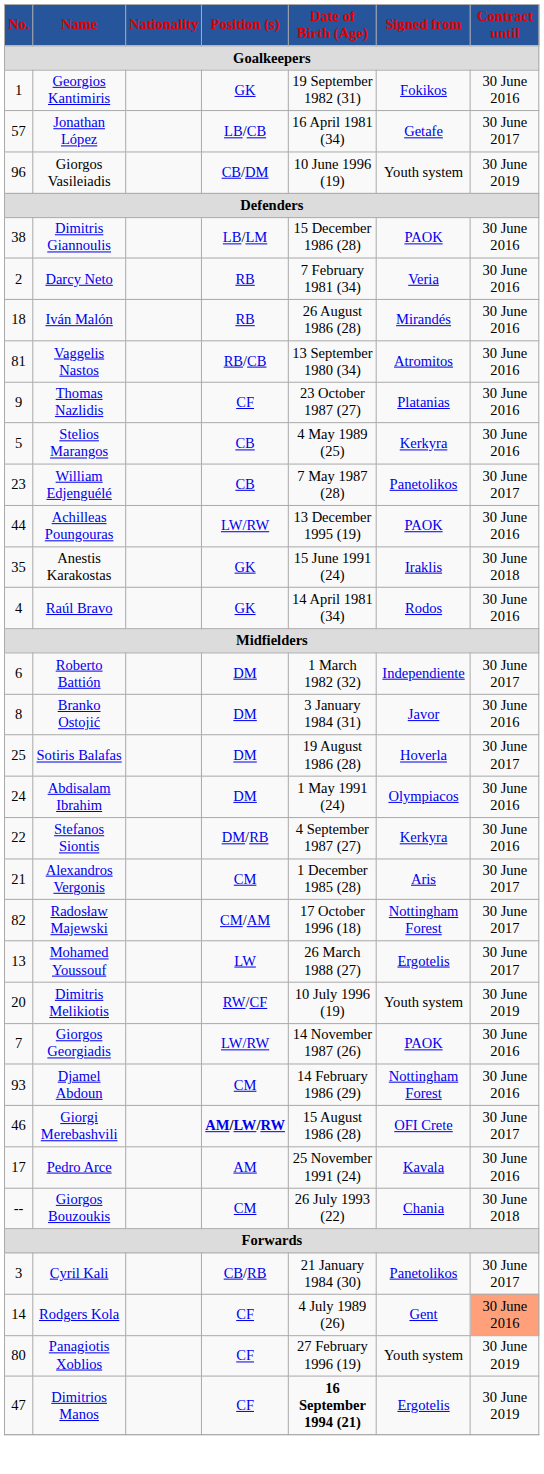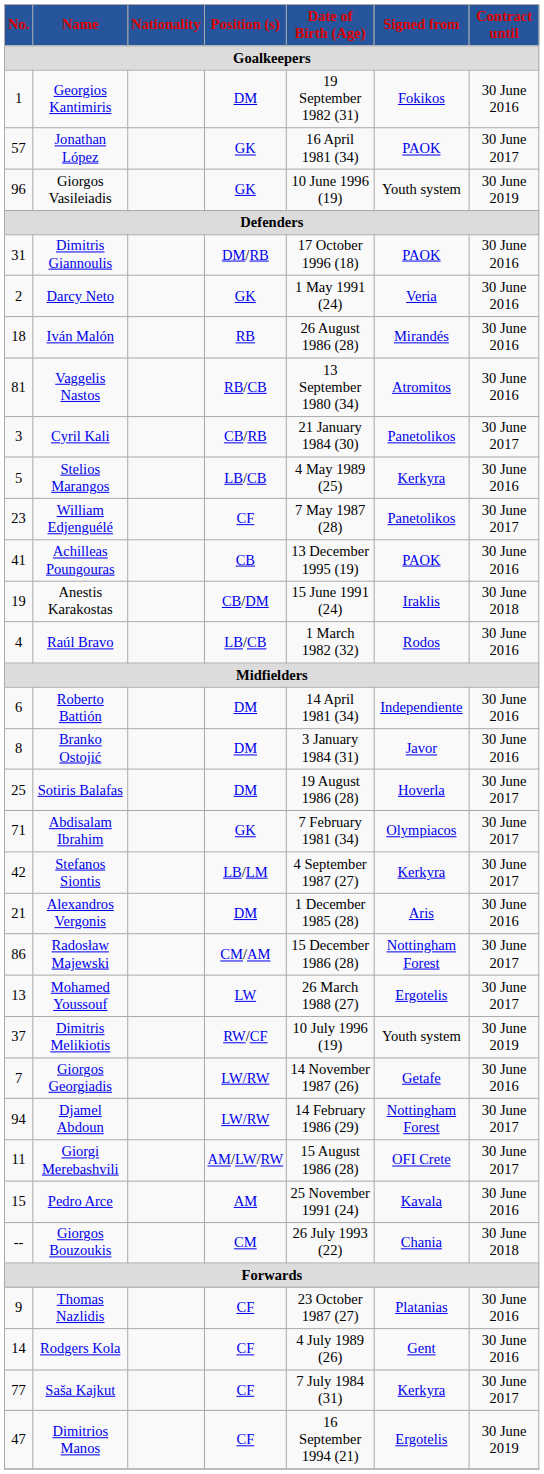Georgios Kantimiris | Position (s): GK -> DM
Jonathan López | Position (s): LB/CB -> GK
Jonathan López | Signed from: Getafe -> PAOK
Giorgos Vasileiadis | Position (s): CB/DM -> GK
Dimitris Giannoulis | No.: 38 -> 31
Dimitris Giannoulis | Position (s): LB/LM -> DM/RB
Dimitris Giannoulis | Date of Birth (Age): 15 December 1986 (28) -> 17 October 1996 (18)
Darcy Neto | Position (s): RB -> GK
Darcy Neto | Date of Birth (Age): 7 February 1981 (34) -> 1 May 1991 (24)
rows swapped: Cyril Kali <-> Thomas Nazlidis
Stelios Marangos | Position (s): CB -> LB/CB
William Edjenguélé | Position (s): CB -> CF
Achilleas Poungouras | No.: 44 -> 41
Achilleas Poungouras | Position (s): LW/RW -> CB
Anestis Karakostas | No.: 35 -> 19
Anestis Karakostas | Position (s): GK -> CB/DM
Raúl Bravo | Position (s): GK -> LB/CB
Raúl Bravo | Date of Birth (Age): 14 April 1981 (34) -> 1 March 1982 (32)
Roberto Battión | Date of Birth (Age): 1 March 1982 (32) -> 14 April 1981 (34)
Roberto Battión | Contract until: 30 June 2017 -> 30 June 2016
Abdisalam Ibrahim | No.: 24 -> 71
Abdisalam Ibrahim | Position (s): DM -> GK
Abdisalam Ibrahim | Date of Birth (Age): 1 May 1991 (24) -> 7 February 1981 (34)
Abdisalam Ibrahim | Contract until: 30 June 2016 -> 30 June 2017
Stefanos Siontis | No.: 22 -> 42
Stefanos Siontis | Position (s): DM/RB -> LB/LM
Stefanos Siontis | Contract until: 30 June 2016 -> 30 June 2017
Alexandros Vergonis | Position (s): CM -> DM
Alexandros Vergonis | Contract until: 30 June 2017 -> 30 June 2016
Radosław Majewski | No.: 82 -> 86
Radosław Majewski | Date of Birth (Age): 17 October 1996 (18) -> 15 December 1986 (28)
Dimitris Melikiotis | No.: 20 -> 37
Giorgos Georgiadis | Signed from: PAOK -> Getafe
Djamel Abdoun | No.: 93 -> 94
Djamel Abdoun | Position (s): CM -> LW/RW
Djamel Abdoun | Contract until: 30 June 2016 -> 30 June 2017
Giorgi Merebashvili | No.: 46 -> 11
Giorgi Merebashvili | Position (s): bold -> normal
Pedro Arce | No.: 17 -> 15
Rodgers Kola | Contract until: lightsalmon background -> no background
+ row: 77 | Saša Kajkut | CF | 7 July 1984 (31) | Kerkyra | 30 June 2017
- row: 80 | Panagiotis Xoblios | CF | 27 February 1996 (19) | Youth system | 30 June 2019
Dimitrios Manos | Date of Birth (Age): bold -> normal
